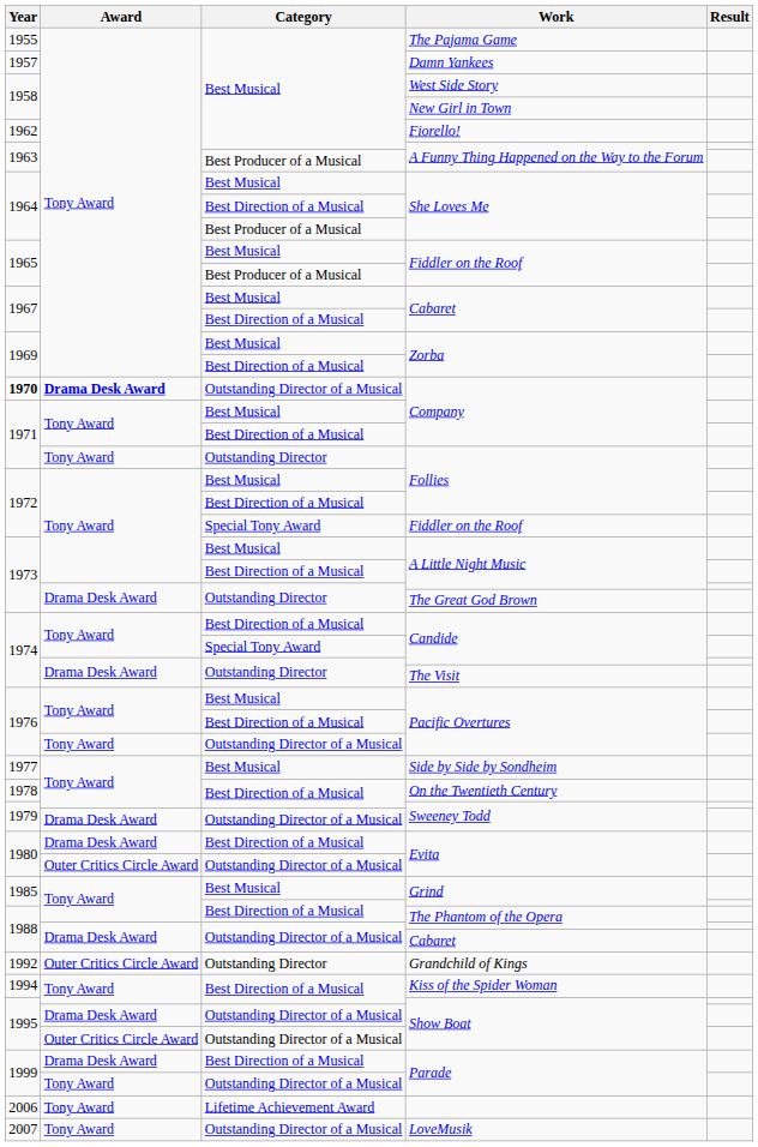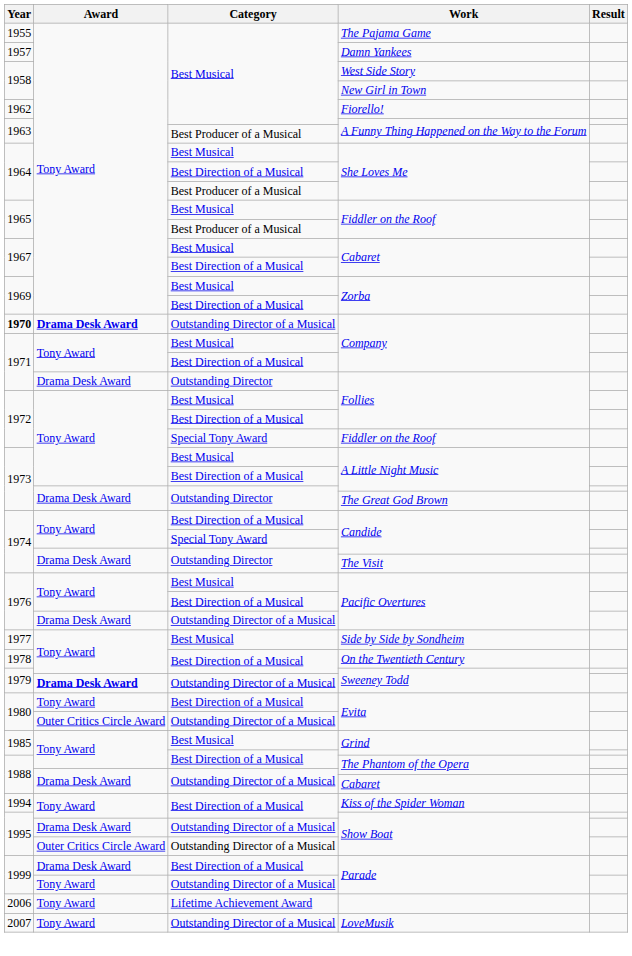Outstanding Director / Follies | Award: Tony Award -> Drama Desk Award
Outstanding Director of a Musical / Pacific Overtures | Award: Tony Award -> Drama Desk Award
Outstanding Director of a Musical / Sweeney Todd | Award: normal -> bold
Best Direction of a Musical / Evita | Award: Drama Desk Award -> Tony Award
- row: 1992 | Outer Critics Circle Award | Outstanding Director | Grandchild of Kings
